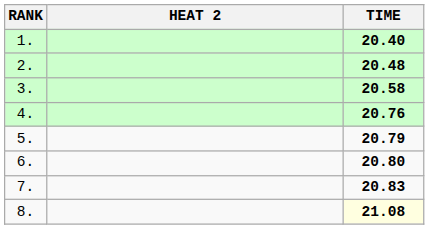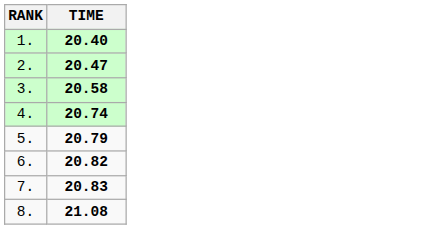- column: HEAT 2
2. | TIME: 20.48 -> 20.47
4. | TIME: 20.76 -> 20.74
6. | TIME: 20.80 -> 20.82
8. | TIME: lightyellow background -> no background
